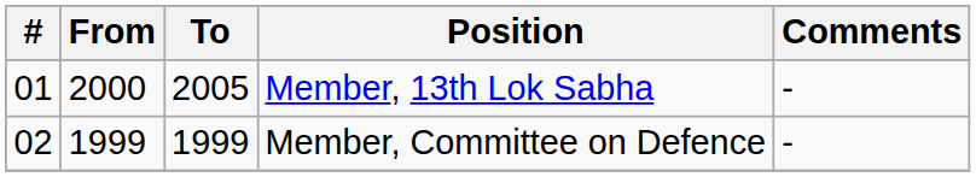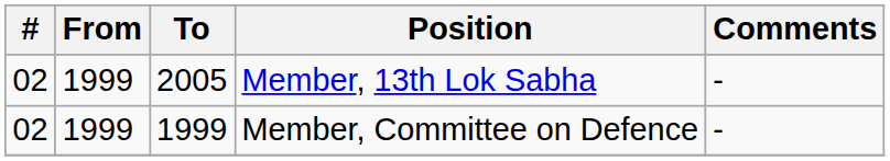Member, 13th Lok Sabha | #: 01 -> 02
Member, 13th Lok Sabha | From: 2000 -> 1999
